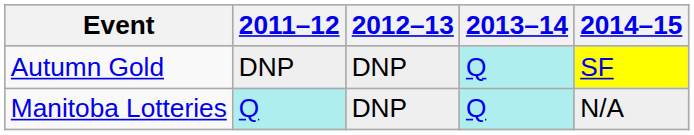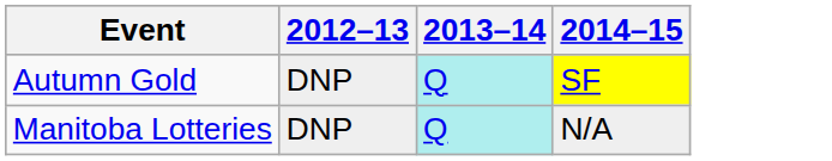- column: 2011–12 | DNP | Q
